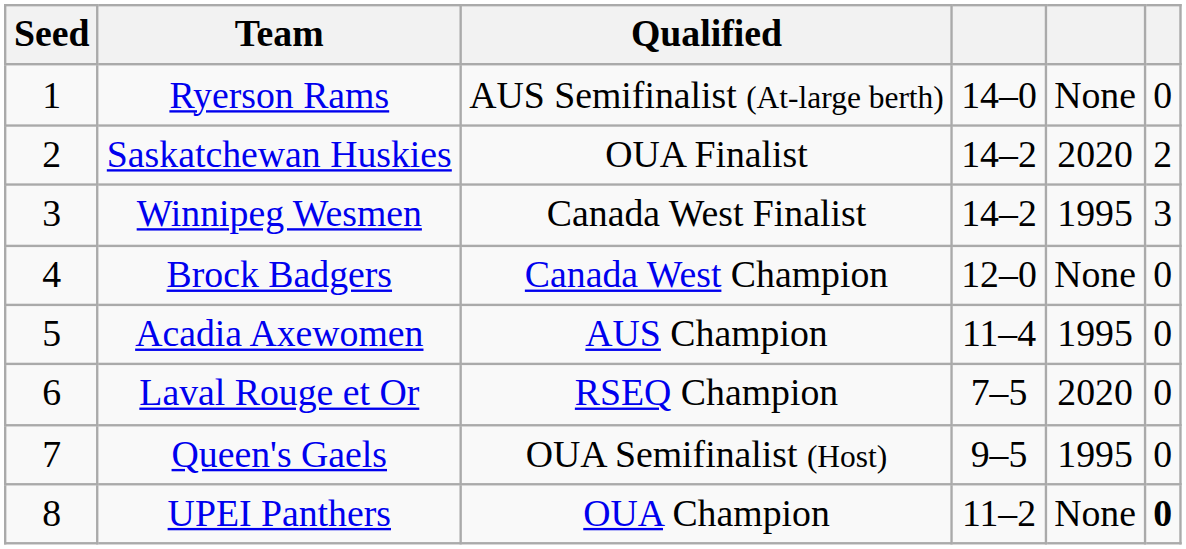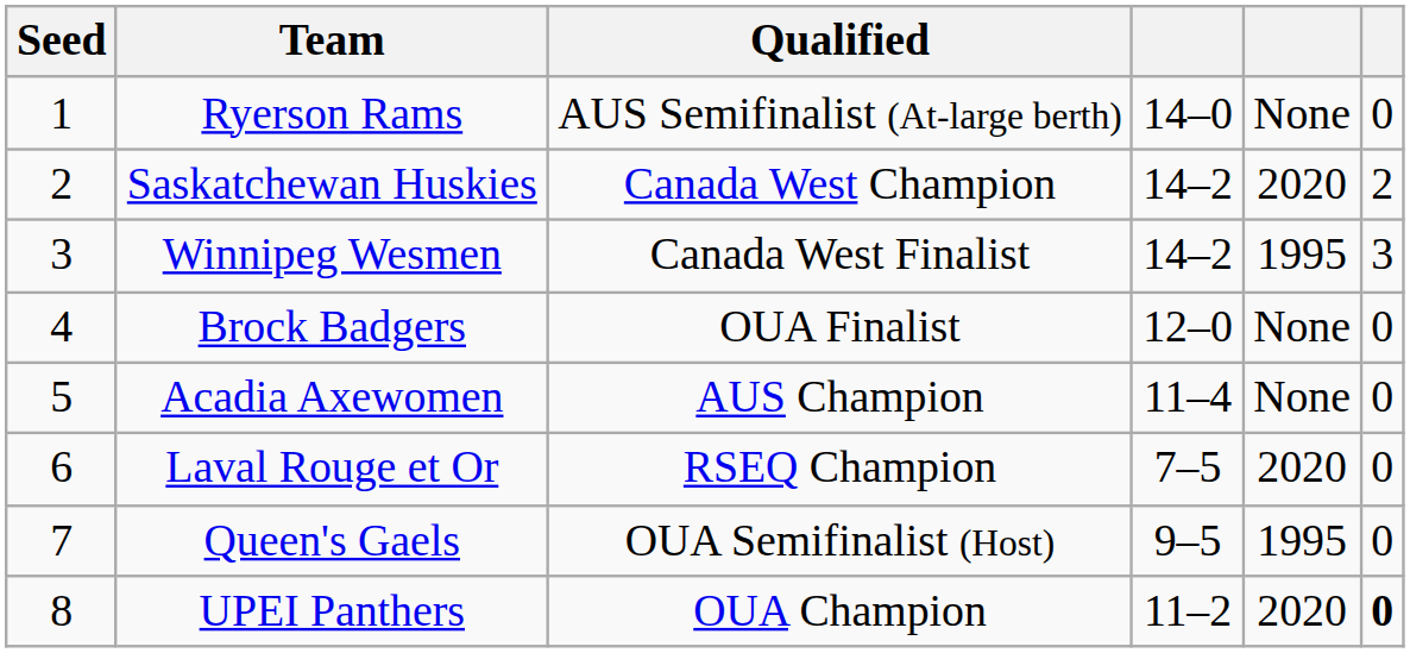Saskatchewan Huskies | Qualified: OUA Finalist -> Canada West Champion
Brock Badgers | Qualified: Canada West Champion -> OUA Finalist
Acadia Axewomen | column 5: 1995 -> None
UPEI Panthers | column 5: None -> 2020
